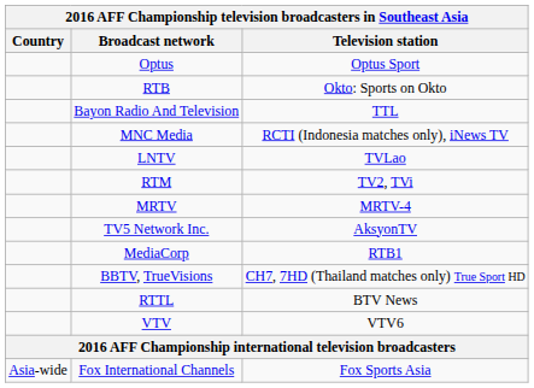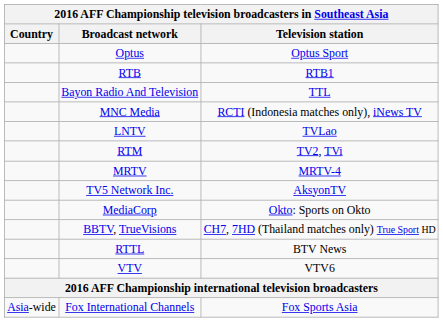RTB | Television station: Okto: Sports on Okto -> RTB1
MediaCorp | Television station: RTB1 -> Okto: Sports on Okto
